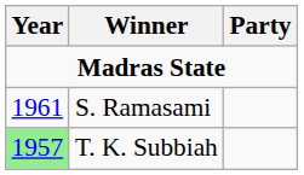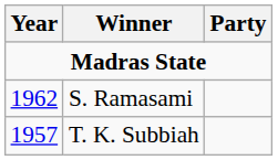S. Ramasami | Year: 1961 -> 1962
T. K. Subbiah | Year: lightgreen background -> no background
